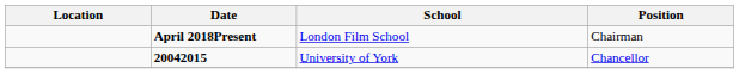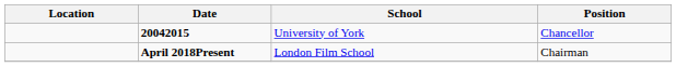rows swapped: 20042015 <-> April 2018Present
